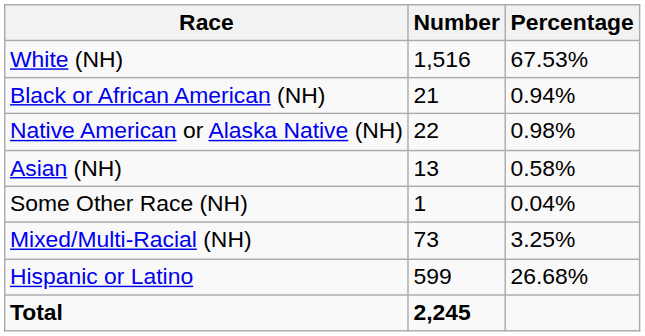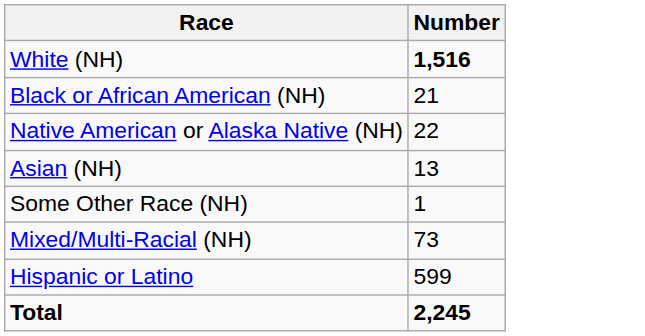- column: Percentage | 67.53% | 0.94% | 0.98% | 0.58% | 0.04% | 3.25% | 26.68%
White (NH) | Number: normal -> bold
